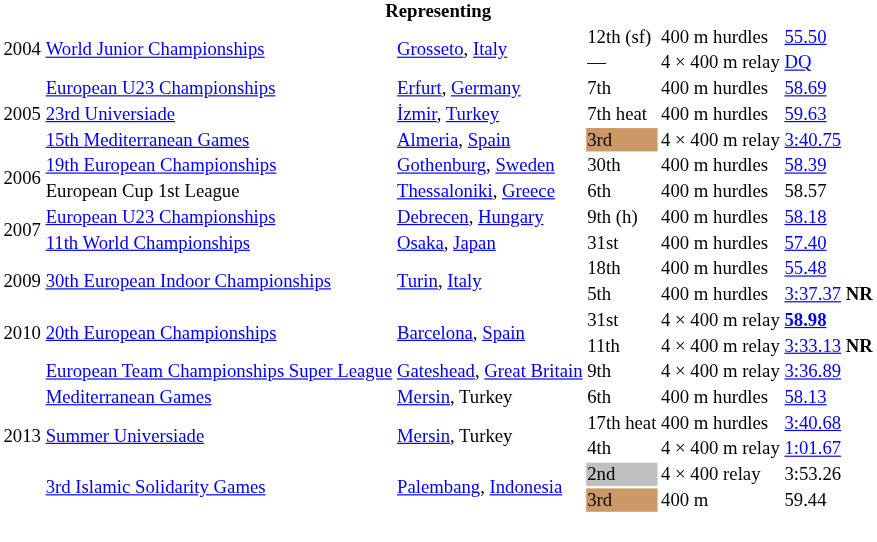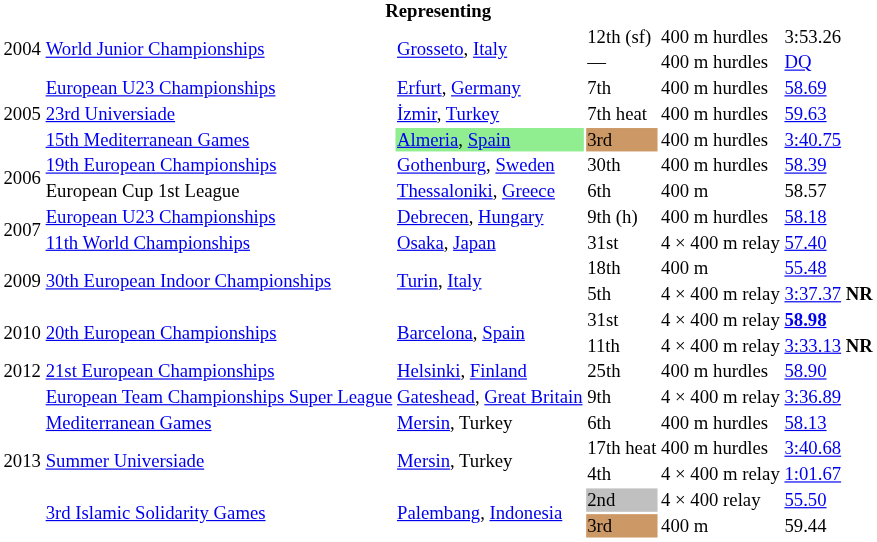12th (sf) | column 6: 55.50 -> 3:53.26
— | column 5: 4 × 400 m relay -> 400 m hurdles
15th Mediterranean Games / 3rd | column 3: no background -> lightgreen background
15th Mediterranean Games / 3rd | column 5: 4 × 400 m relay -> 400 m hurdles
European Cup 1st League / 6th | column 5: 400 m hurdles -> 400 m
11th World Championships / 31st | column 5: 400 m hurdles -> 4 × 400 m relay
18th | column 5: 400 m hurdles -> 400 m
5th | column 5: 400 m hurdles -> 4 × 400 m relay
+ row: 2012 | 21st European Championships | Helsinki, Finland | 25th | 400 m hurdles | 58.90
2nd | column 6: 3:53.26 -> 55.50
